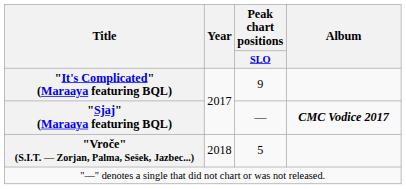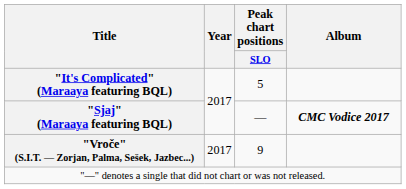"It's Complicated" (Maraaya featuring BQL) | Peak chart positions / SLO: 9 -> 5
"Vroče" (S.I.T. — Zorjan, Palma, Sešek, Jazbec...) | Year: 2018 -> 2017
"Vroče" (S.I.T. — Zorjan, Palma, Sešek, Jazbec...) | Peak chart positions / SLO: 5 -> 9
